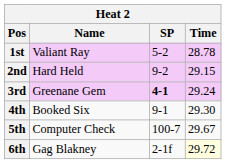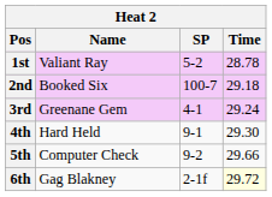2nd | Name: Hard Held -> Booked Six
2nd | SP: 9-2 -> 100-7
2nd | Time: 29.15 -> 29.18
3rd | SP: bold -> normal
4th | Name: Booked Six -> Hard Held
5th | SP: 100-7 -> 9-2
5th | Time: 29.67 -> 29.66
